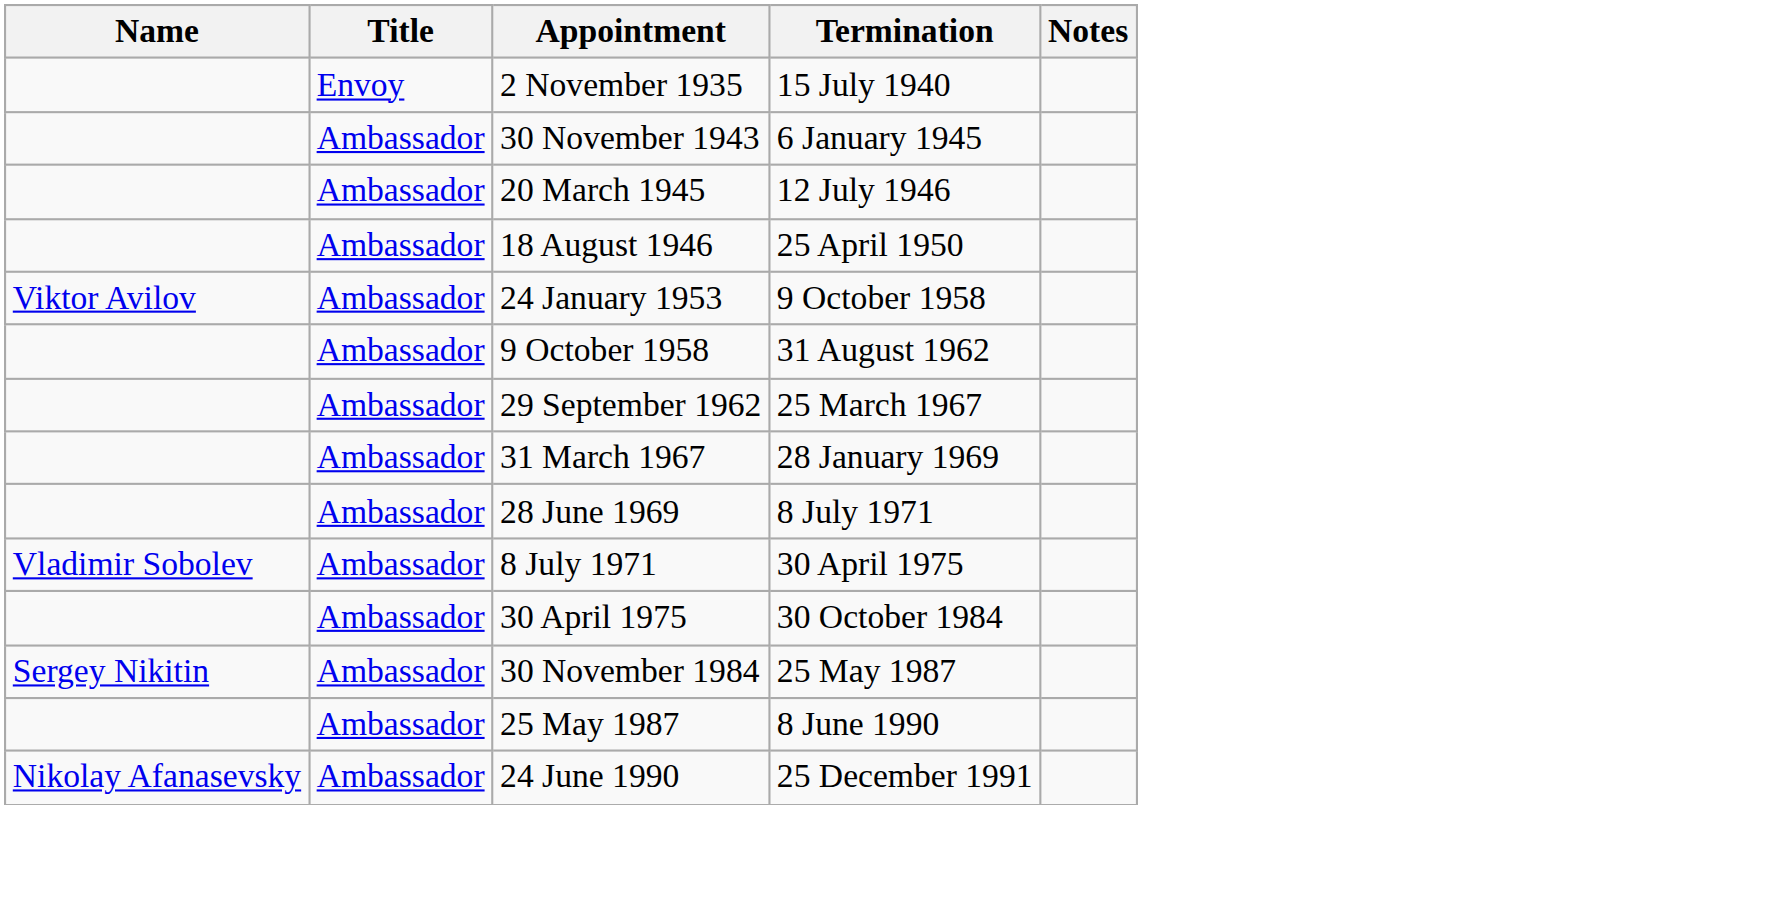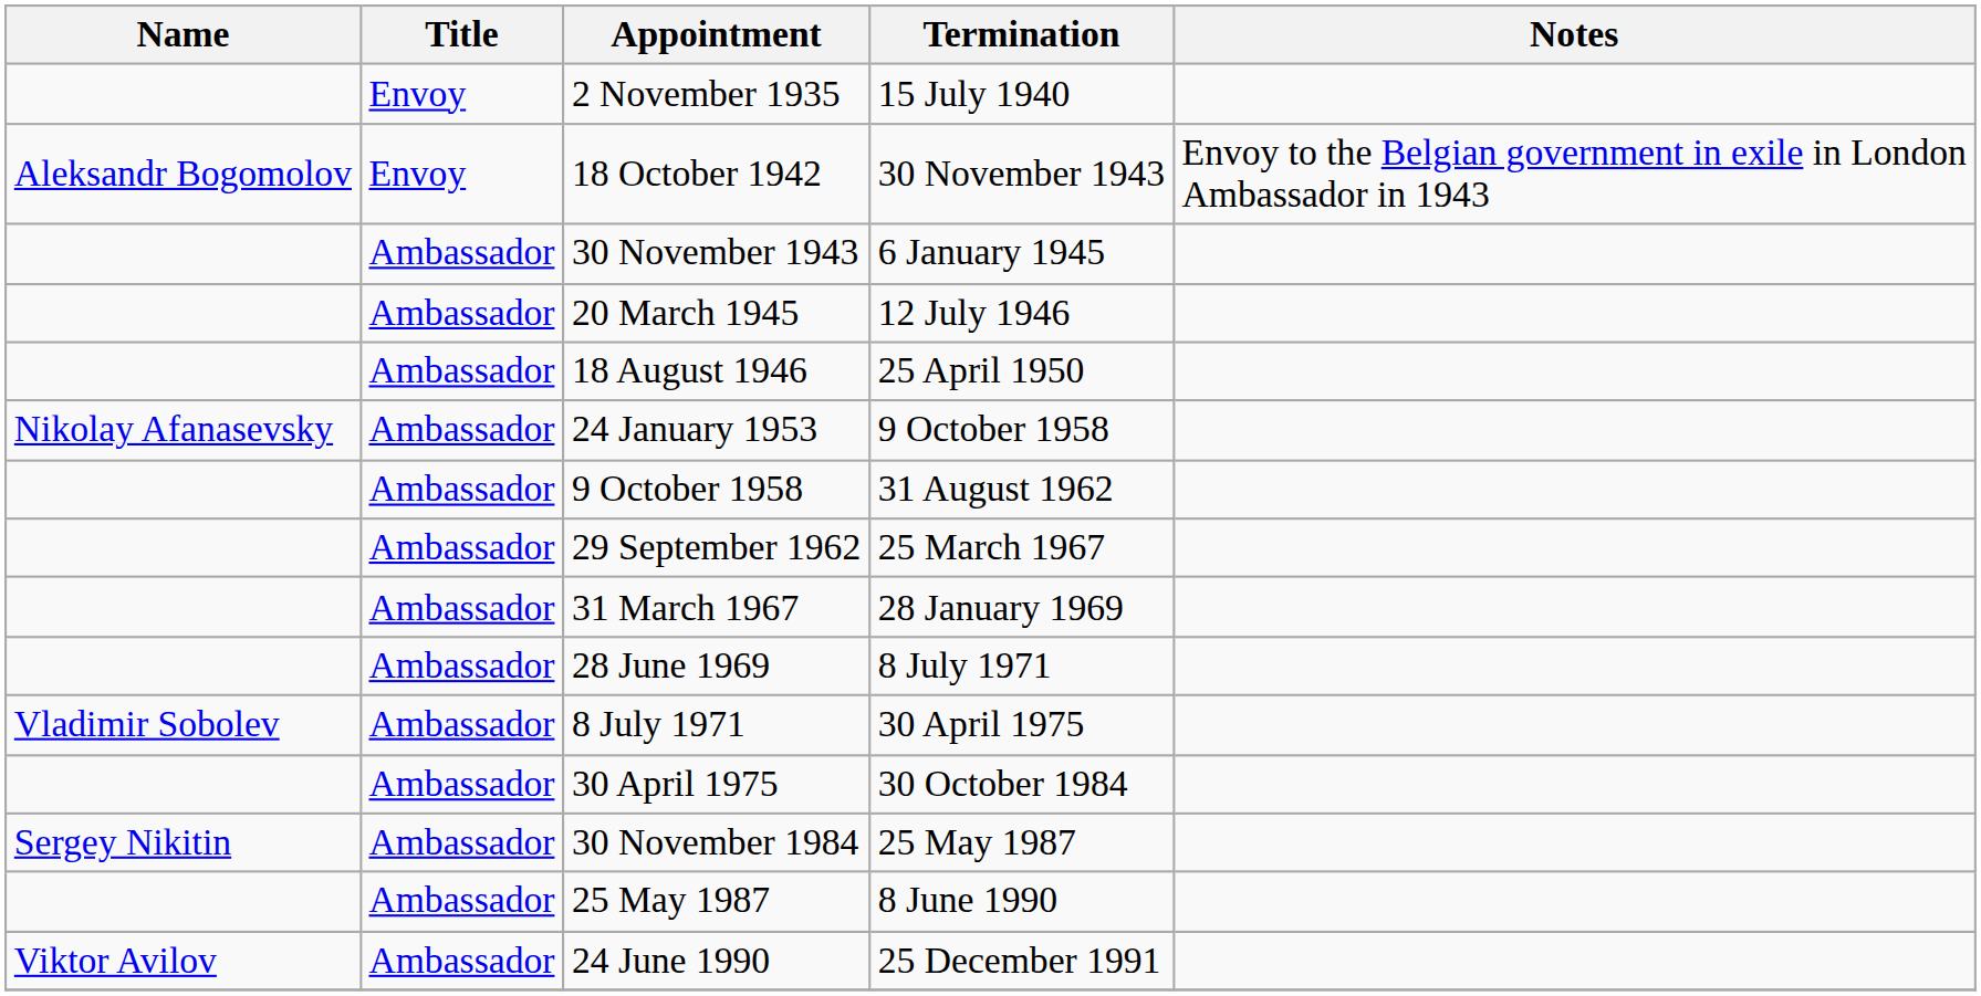+ row: Aleksandr Bogomolov | Envoy | 18 October 1942 | 30 November 1943 | Envoy to the Belgian government in exile in London Ambassador in 1943
24 January 1953 | Name: Viktor Avilov -> Nikolay Afanasevsky
24 June 1990 | Name: Nikolay Afanasevsky -> Viktor Avilov
